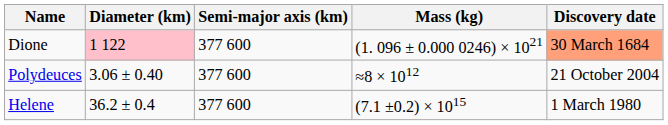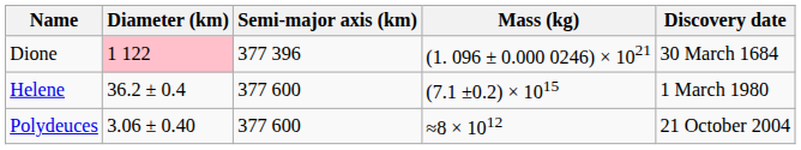Dione | Semi-major axis (km): 377 600 -> 377 396
Dione | Discovery date: lightsalmon background -> no background
rows swapped: Helene <-> Polydeuces
